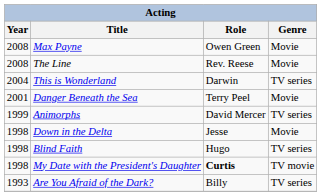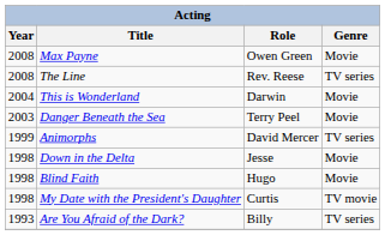The Line | Genre: Movie -> TV series
This is Wonderland | Genre: TV series -> Movie
Danger Beneath the Sea | Year: 2001 -> 2003
Blind Faith | Genre: TV series -> Movie
My Date with the President's Daughter | Role: bold -> normal
